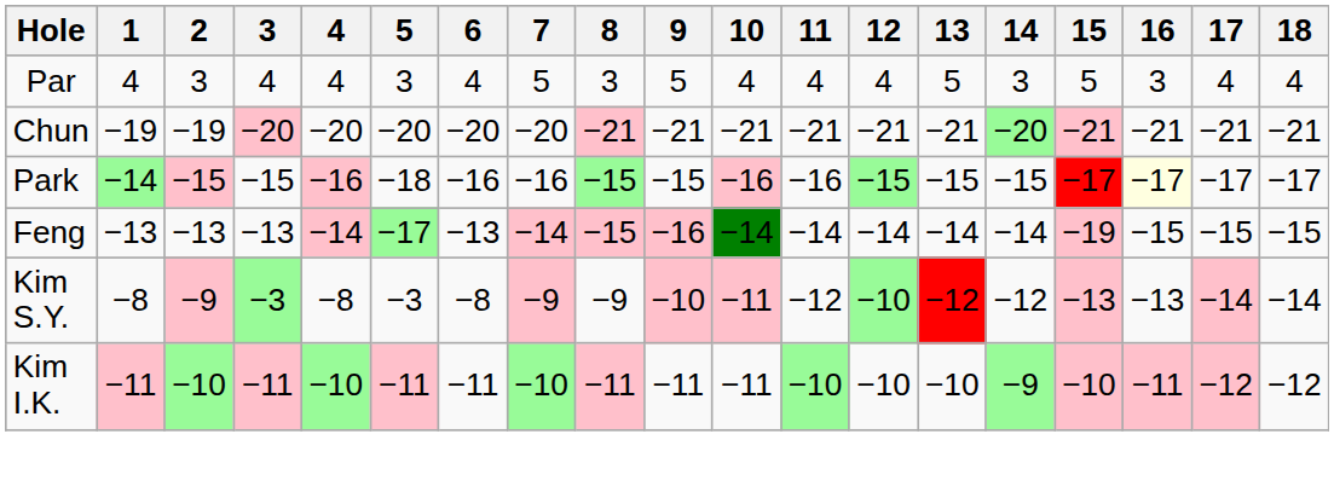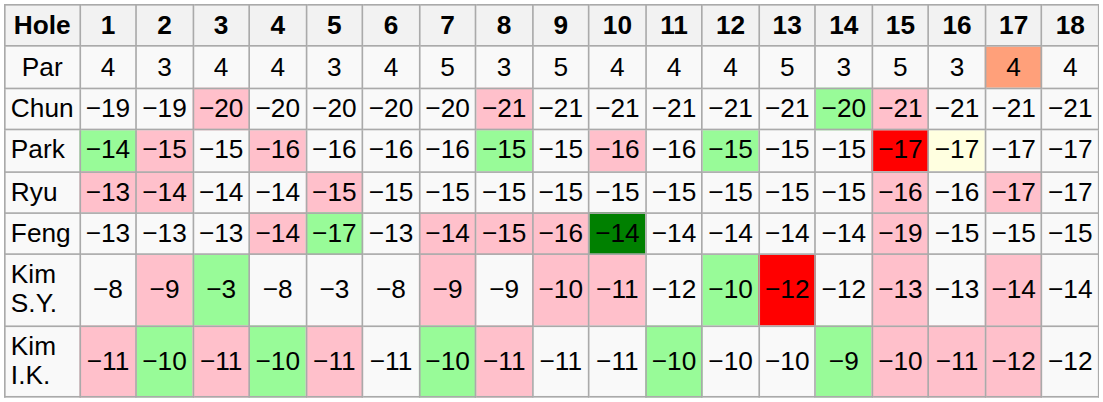Par | 17: no background -> lightsalmon background
Park | 5: −18 -> −16
+ row: Ryu | −13 | −14 | −14 | −14 | −15 | −15 | −15 | −15 | −15 | −15 | −15 | −15 | −15 | −15 | −16 | −16 | −17 | −17
